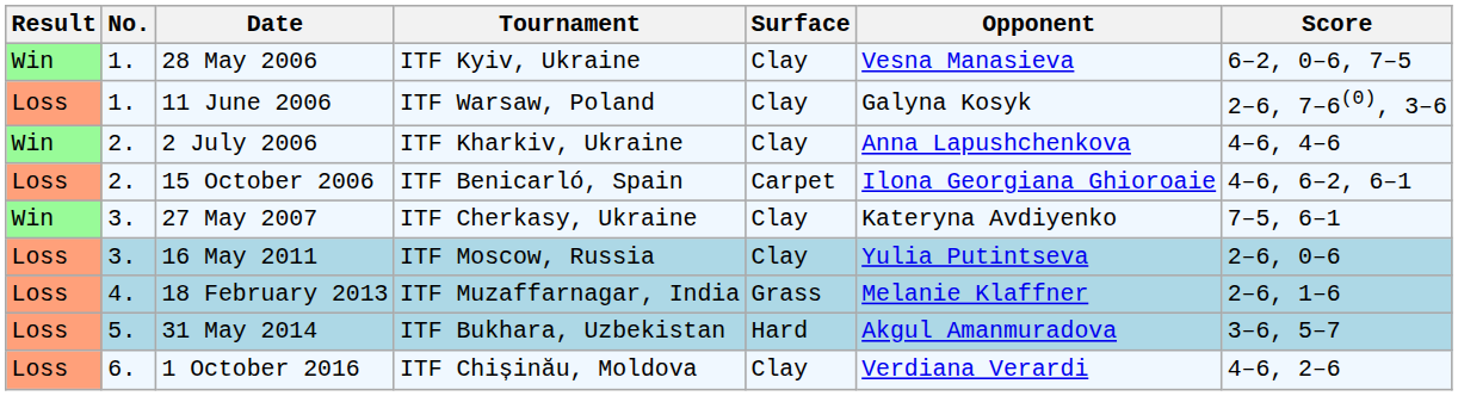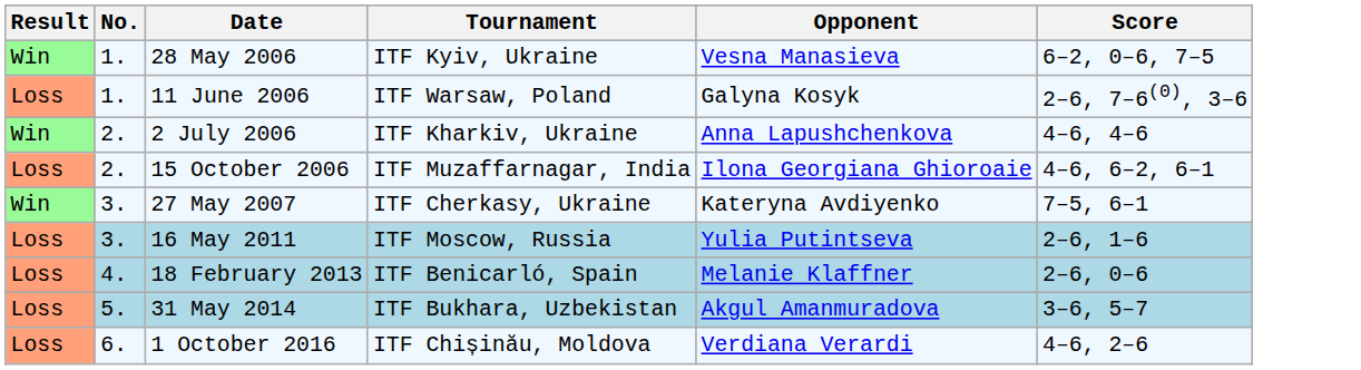- column: Surface | Clay | Clay | Clay | Carpet | Clay | Clay | Grass | Hard | Clay
15 October 2006 | Tournament: ITF Benicarló, Spain -> ITF Muzaffarnagar, India
16 May 2011 | Score: 2–6, 0–6 -> 2–6, 1–6
18 February 2013 | Tournament: ITF Muzaffarnagar, India -> ITF Benicarló, Spain
18 February 2013 | Score: 2–6, 1–6 -> 2–6, 0–6
